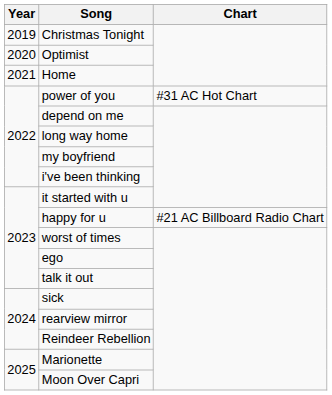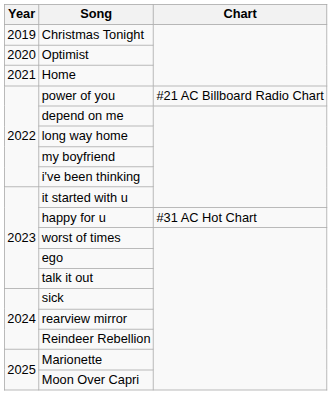power of you | Chart: #31 AC Hot Chart -> #21 AC Billboard Radio Chart
happy for u | Chart: #21 AC Billboard Radio Chart -> #31 AC Hot Chart
